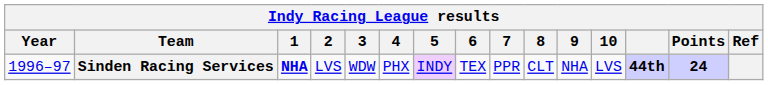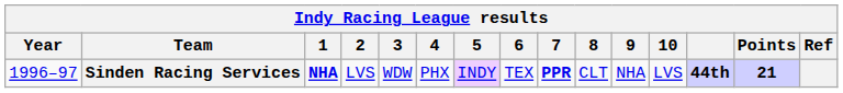Sinden Racing Services | 7: normal -> bold
Sinden Racing Services | Points: 24 -> 21
